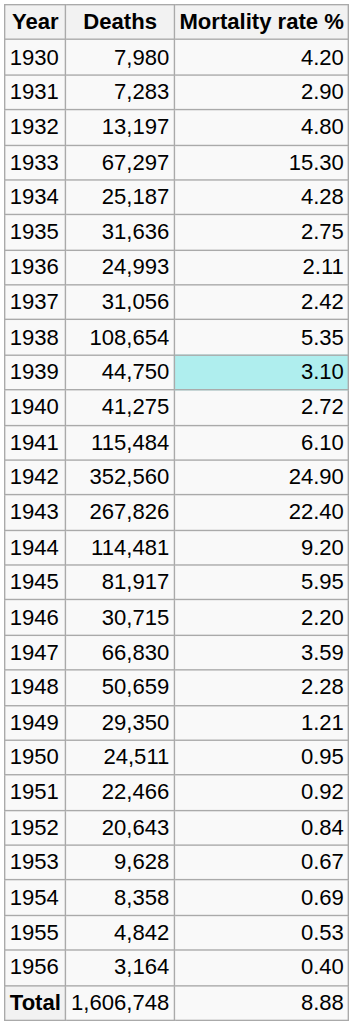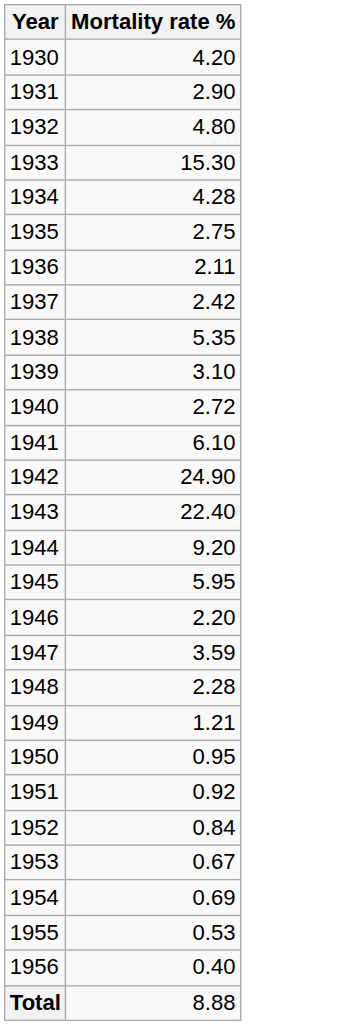- column: Deaths | 7,980 | 7,283 | 13,197 | 67,297 | 25,187 | 31,636 | 24,993 | 31,056 | 108,654 | 44,750 | 41,275 | 115,484 | 352,560 | 267,826 | 114,481 | 81,917 | 30,715 | 66,830 | 50,659 | 29,350 | 24,511 | 22,466 | 20,643 | 9,628 | 8,358 | 4,842 | 3,164 | 1,606,748
1939 | Mortality rate %: paleturquoise background -> no background
